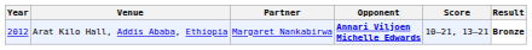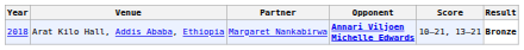Arat Kilo Hall, Addis Ababa, Ethiopia | Year: 2012 -> 2018
